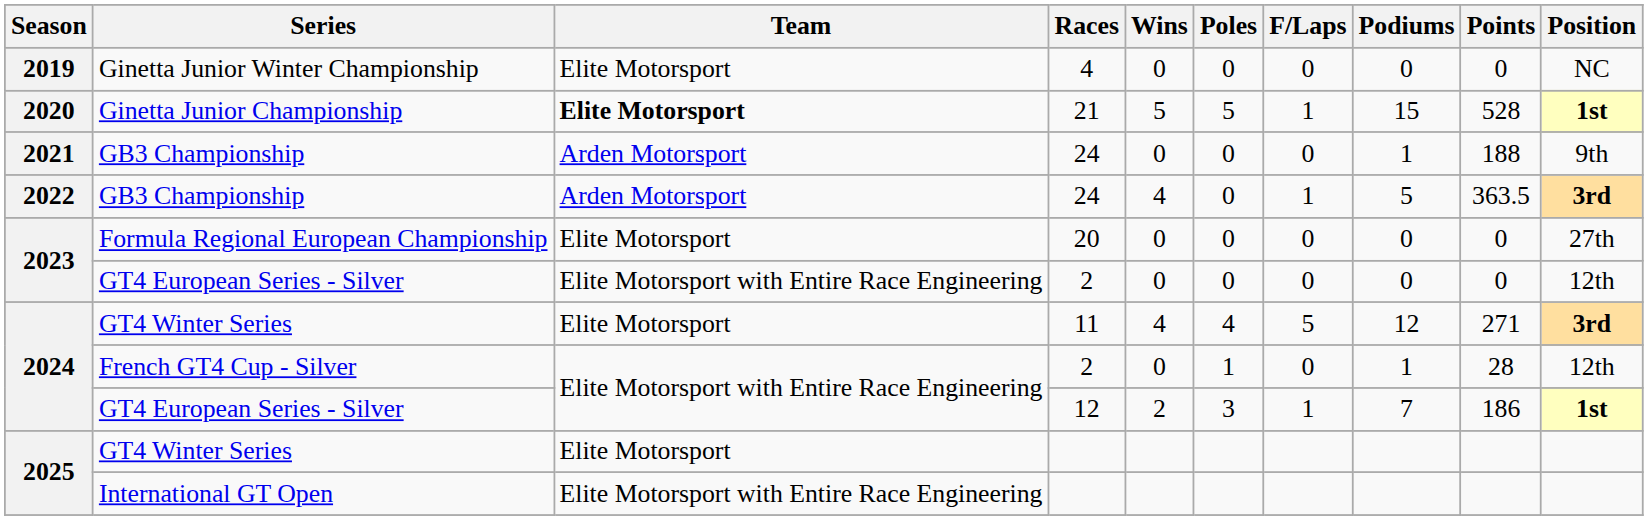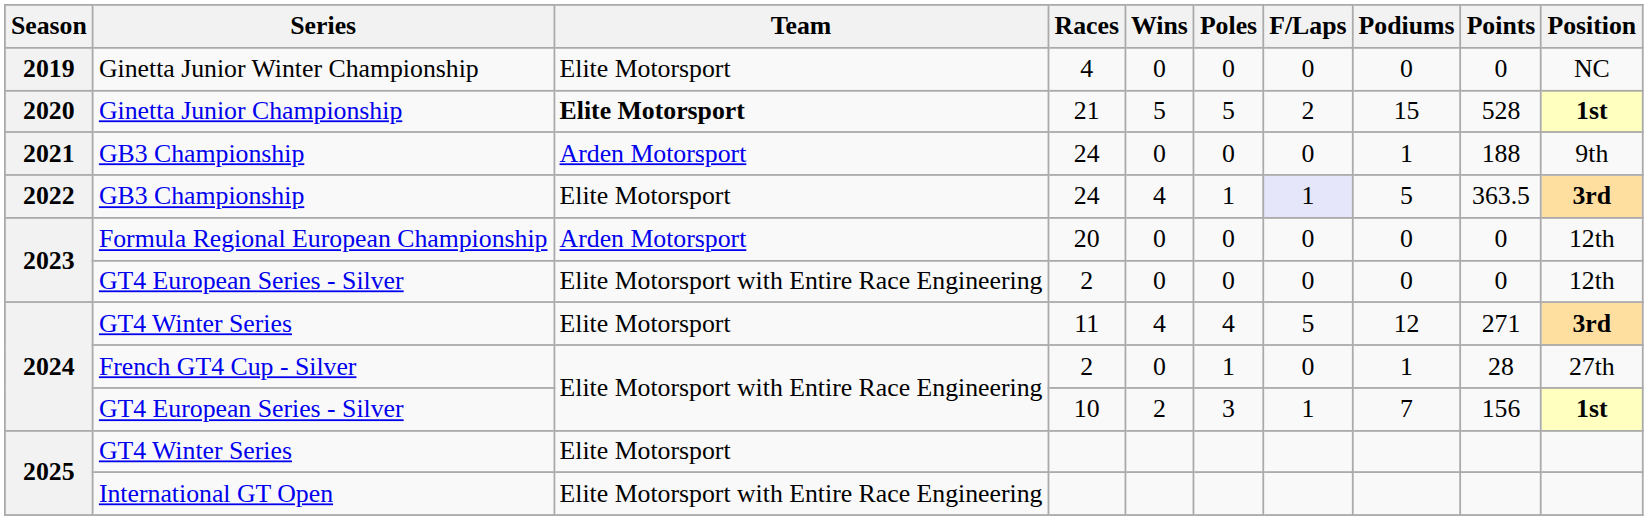Ginetta Junior Championship | F/Laps: 1 -> 2
2022 / GB3 Championship | Team: Arden Motorsport -> Elite Motorsport
2022 / GB3 Championship | Poles: 0 -> 1
2022 / GB3 Championship | F/Laps: no background -> lavender background
Formula Regional European Championship | Team: Elite Motorsport -> Arden Motorsport
Formula Regional European Championship | Position: 27th -> 12th
French GT4 Cup - Silver | Position: 12th -> 27th
2024 / GT4 European Series - Silver | Races: 12 -> 10
2024 / GT4 European Series - Silver | Points: 186 -> 156
